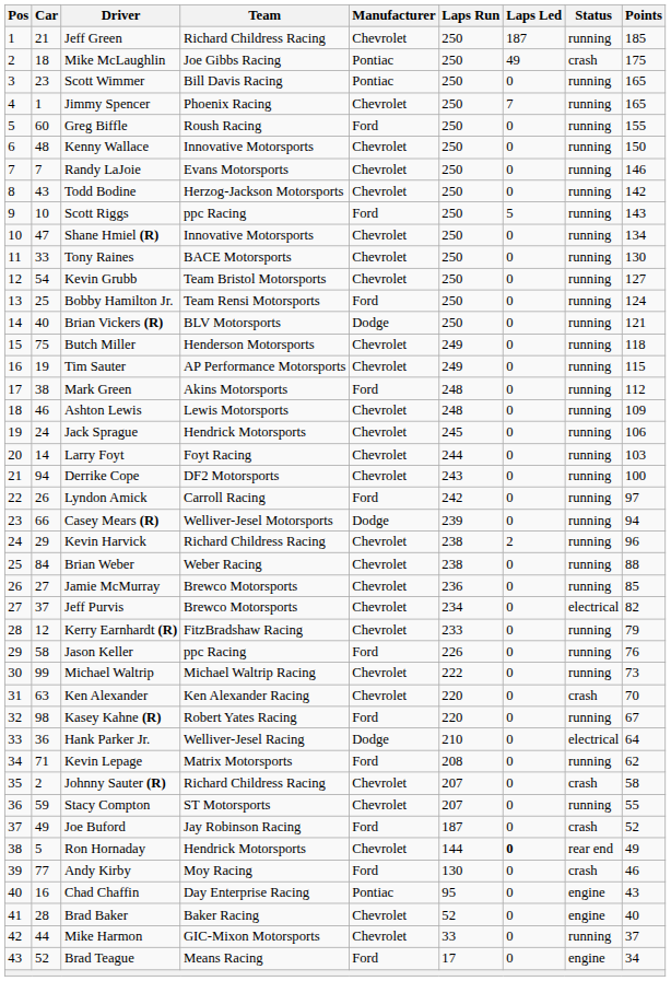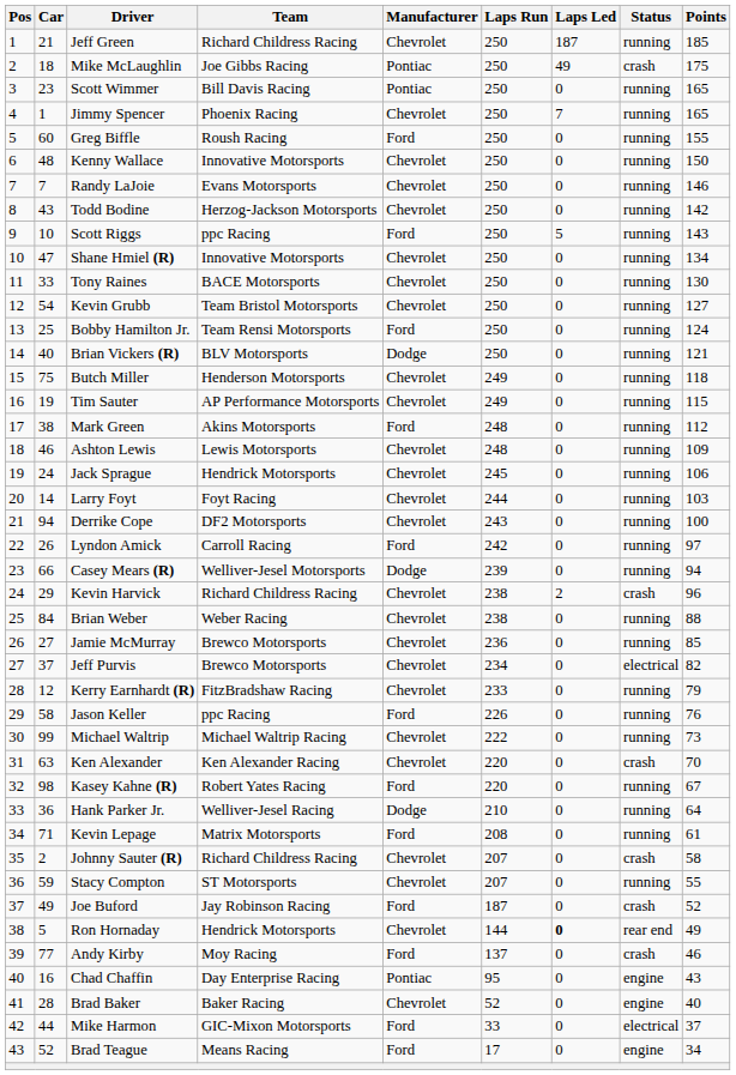Kevin Harvick | Status: running -> crash
Hank Parker Jr. | Status: electrical -> running
Kevin Lepage | Points: 62 -> 61
Andy Kirby | Laps Run: 130 -> 137
Mike Harmon | Manufacturer: Chevrolet -> Ford
Mike Harmon | Status: running -> electrical
